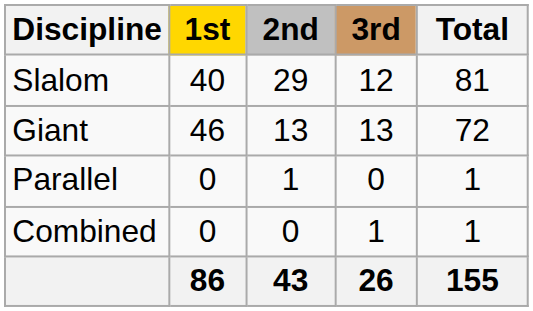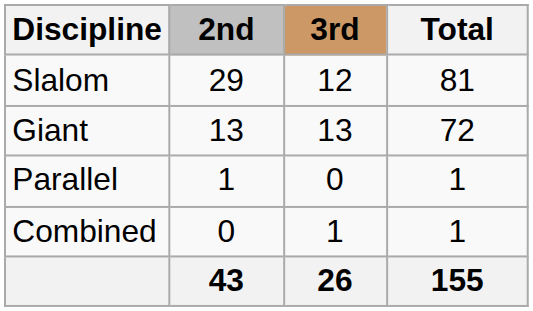- column: 1st | 40 | 46 | 0 | 0 | 86
